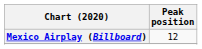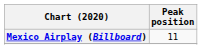Mexico Airplay (Billboard) | Peak position: 12 -> 11
